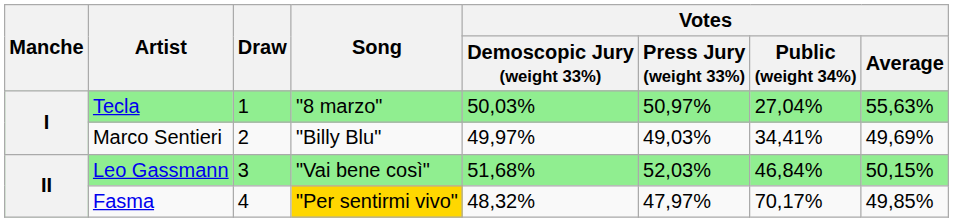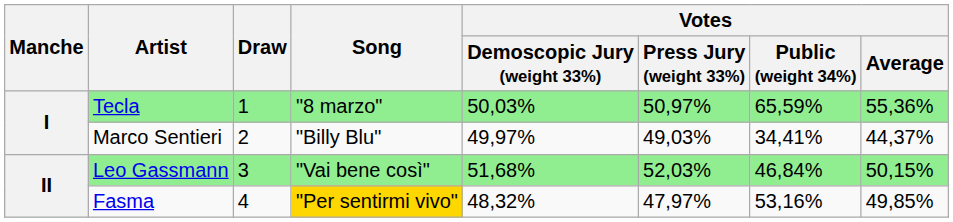Tecla | Votes / Public (weight 34%): 27,04% -> 65,59%
Tecla | Votes / Average: 55,63% -> 55,36%
Marco Sentieri | Votes / Average: 49,69% -> 44,37%
Fasma | Votes / Public (weight 34%): 70,17% -> 53,16%
